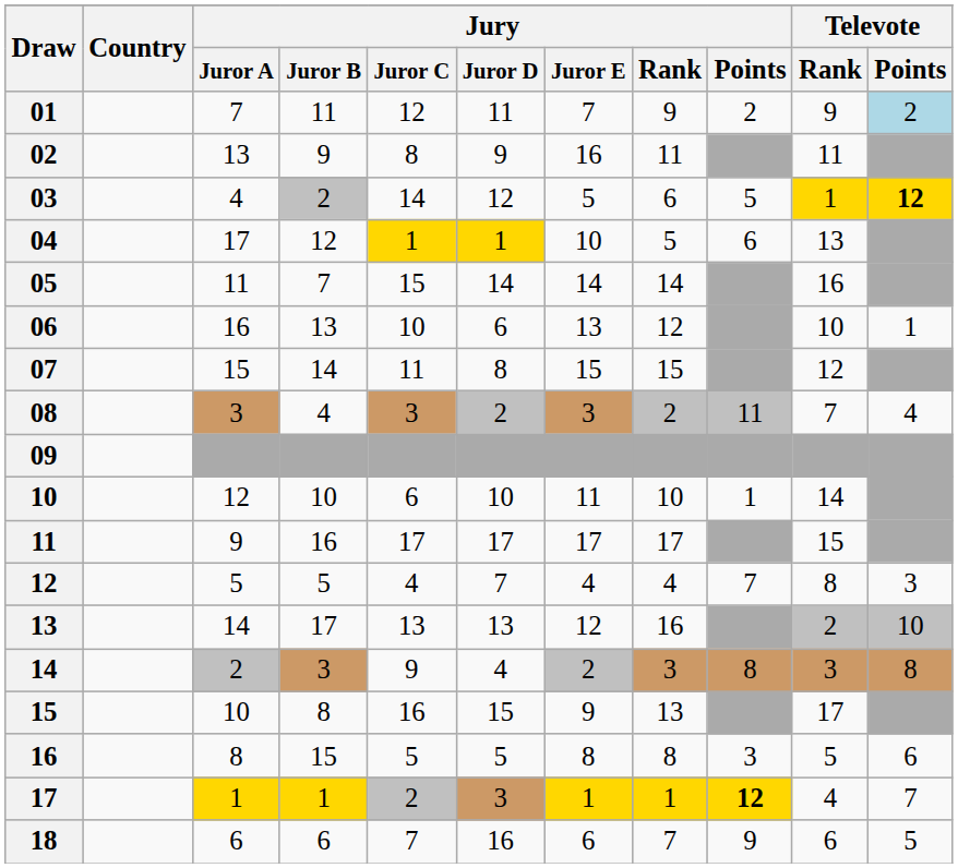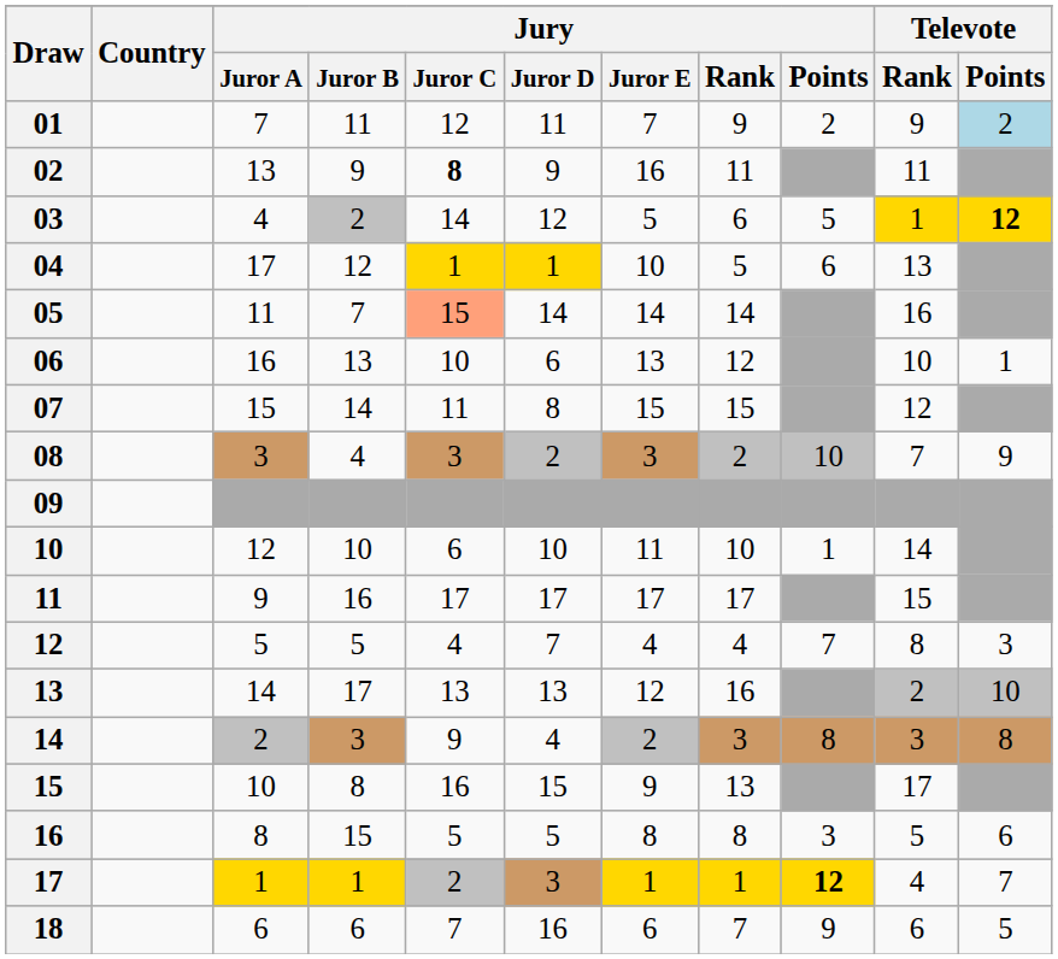02 | Jury / Juror C: normal -> bold
05 | Jury / Juror C: no background -> lightsalmon background
08 | Jury / Points: 11 -> 10
08 | Televote / Points: 4 -> 9
